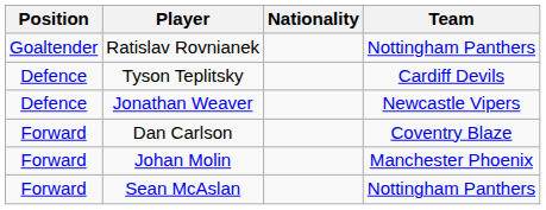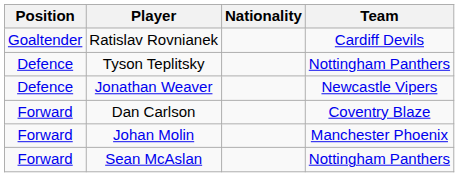Ratislav Rovnianek | Team: Nottingham Panthers -> Cardiff Devils
Tyson Teplitsky | Team: Cardiff Devils -> Nottingham Panthers
